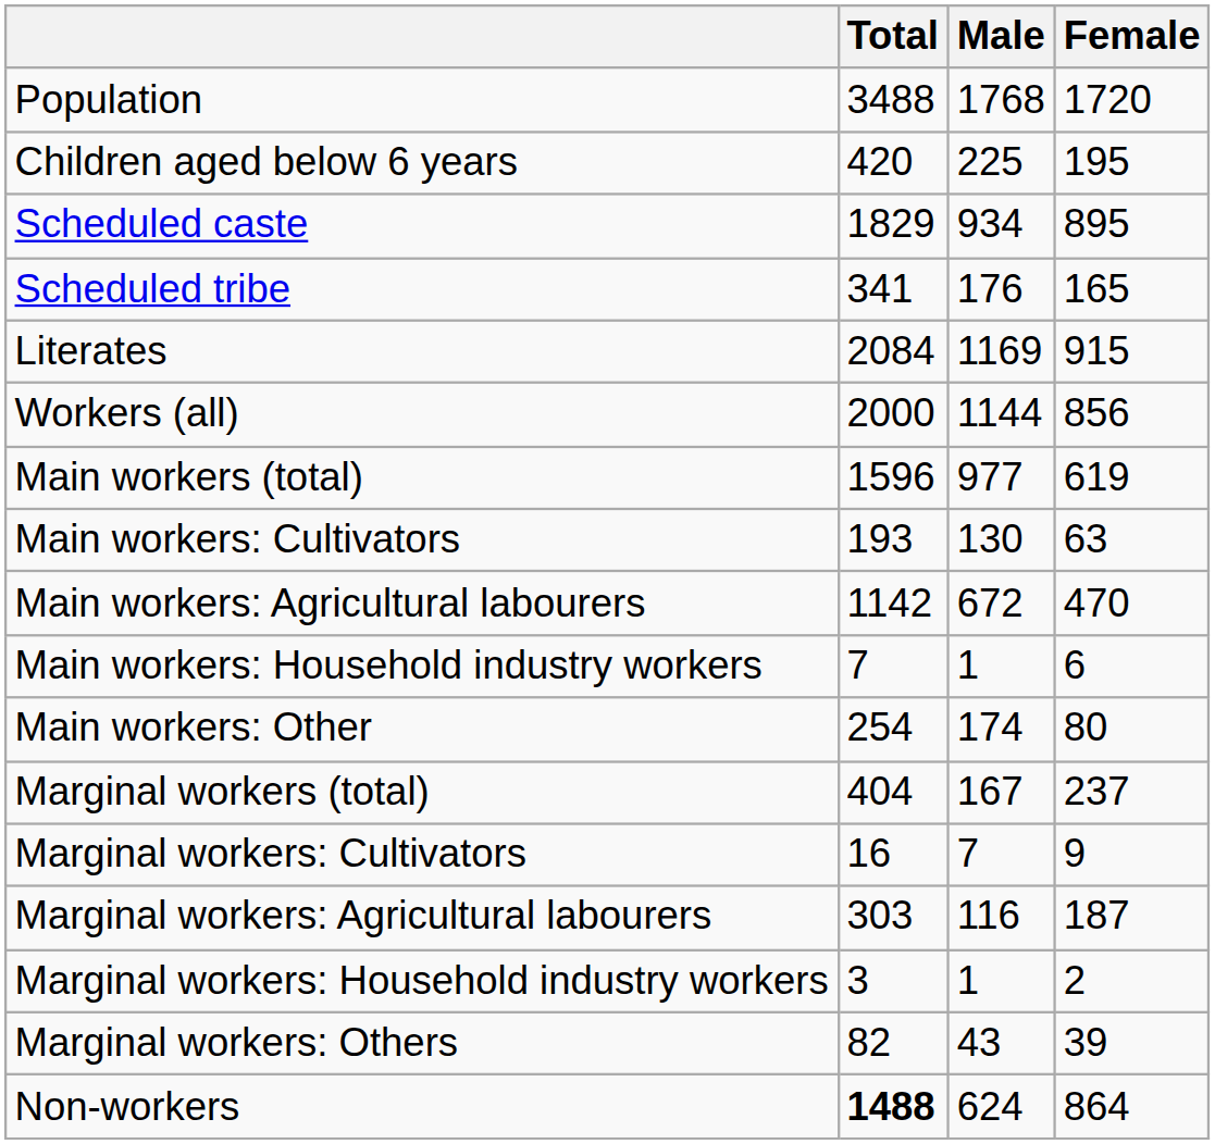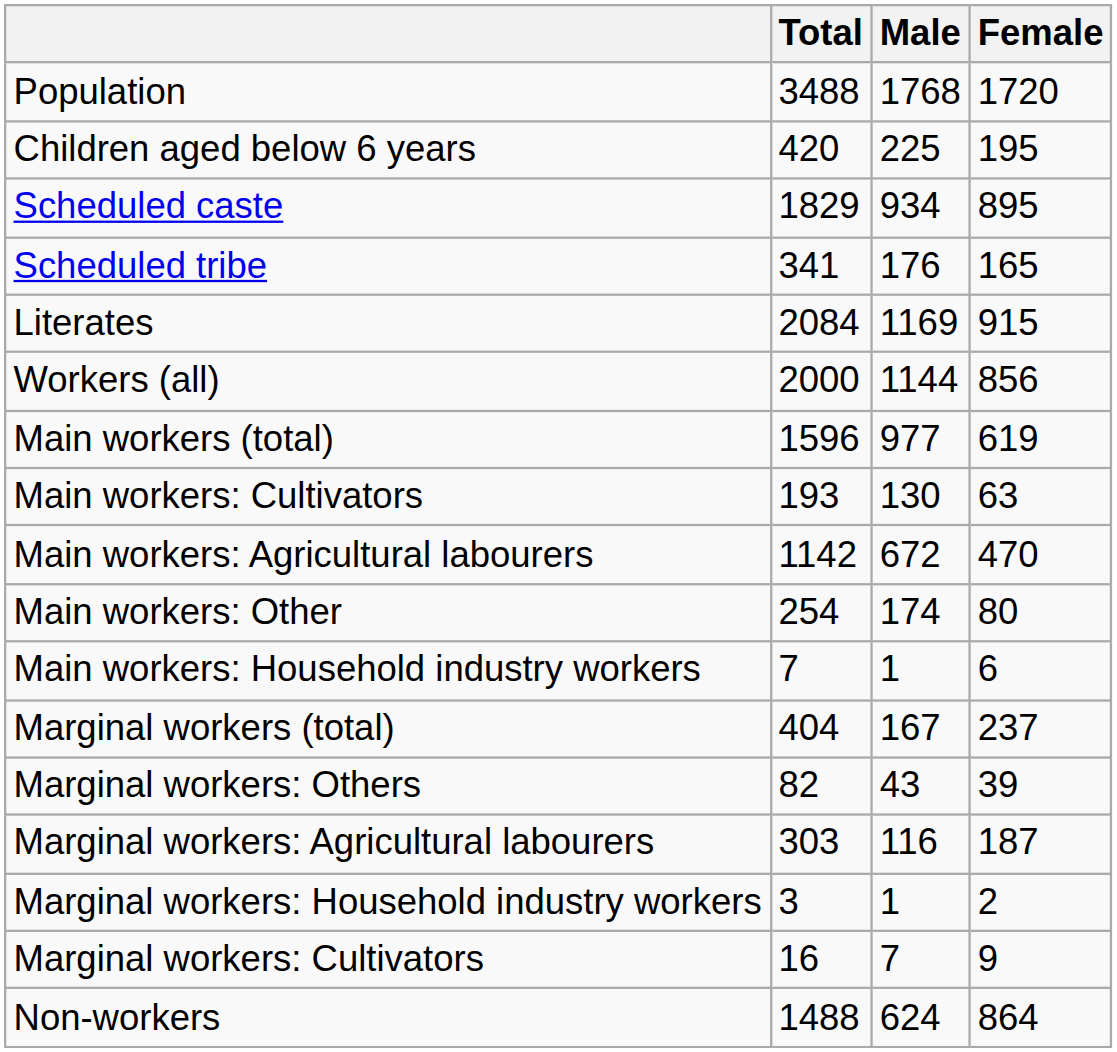rows swapped: Main workers: Household industry workers <-> Main workers: Other
rows swapped: Marginal workers: Cultivators <-> Marginal workers: Others
Non-workers | Total: bold -> normal
